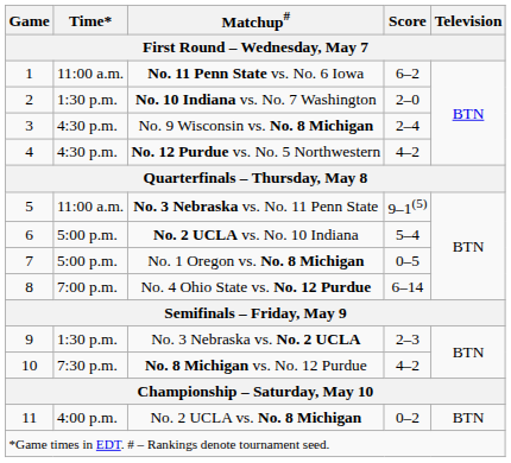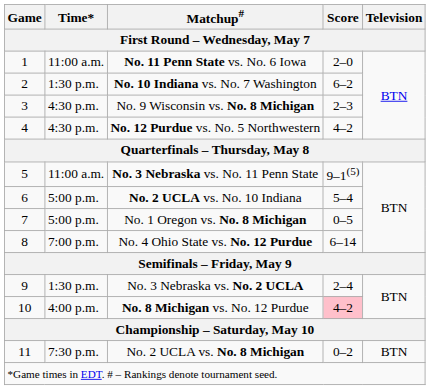No. 11 Penn State vs. No. 6 Iowa | Score: 6–2 -> 2–0
No. 10 Indiana vs. No. 7 Washington | Score: 2–0 -> 6–2
No. 9 Wisconsin vs. No. 8 Michigan | Score: 2–4 -> 2–3
No. 3 Nebraska vs. No. 2 UCLA | Score: 2–3 -> 2–4
No. 8 Michigan vs. No. 12 Purdue | Time*: 7:30 p.m. -> 4:00 p.m.
No. 8 Michigan vs. No. 12 Purdue | Score: no background -> pink background
No. 2 UCLA vs. No. 8 Michigan | Time*: 4:00 p.m. -> 7:30 p.m.
